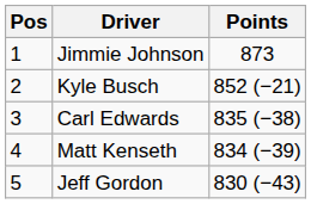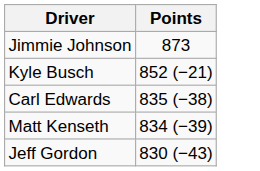- column: Pos | 1 | 2 | 3 | 4 | 5
